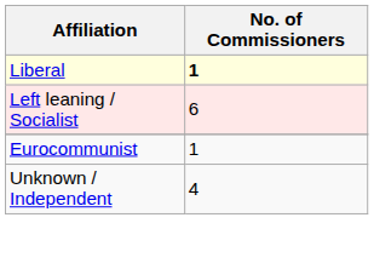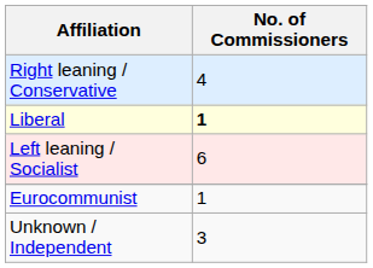+ row: Right leaning / Conservative | 4
Unknown / Independent | No. of Commissioners: 4 -> 3
